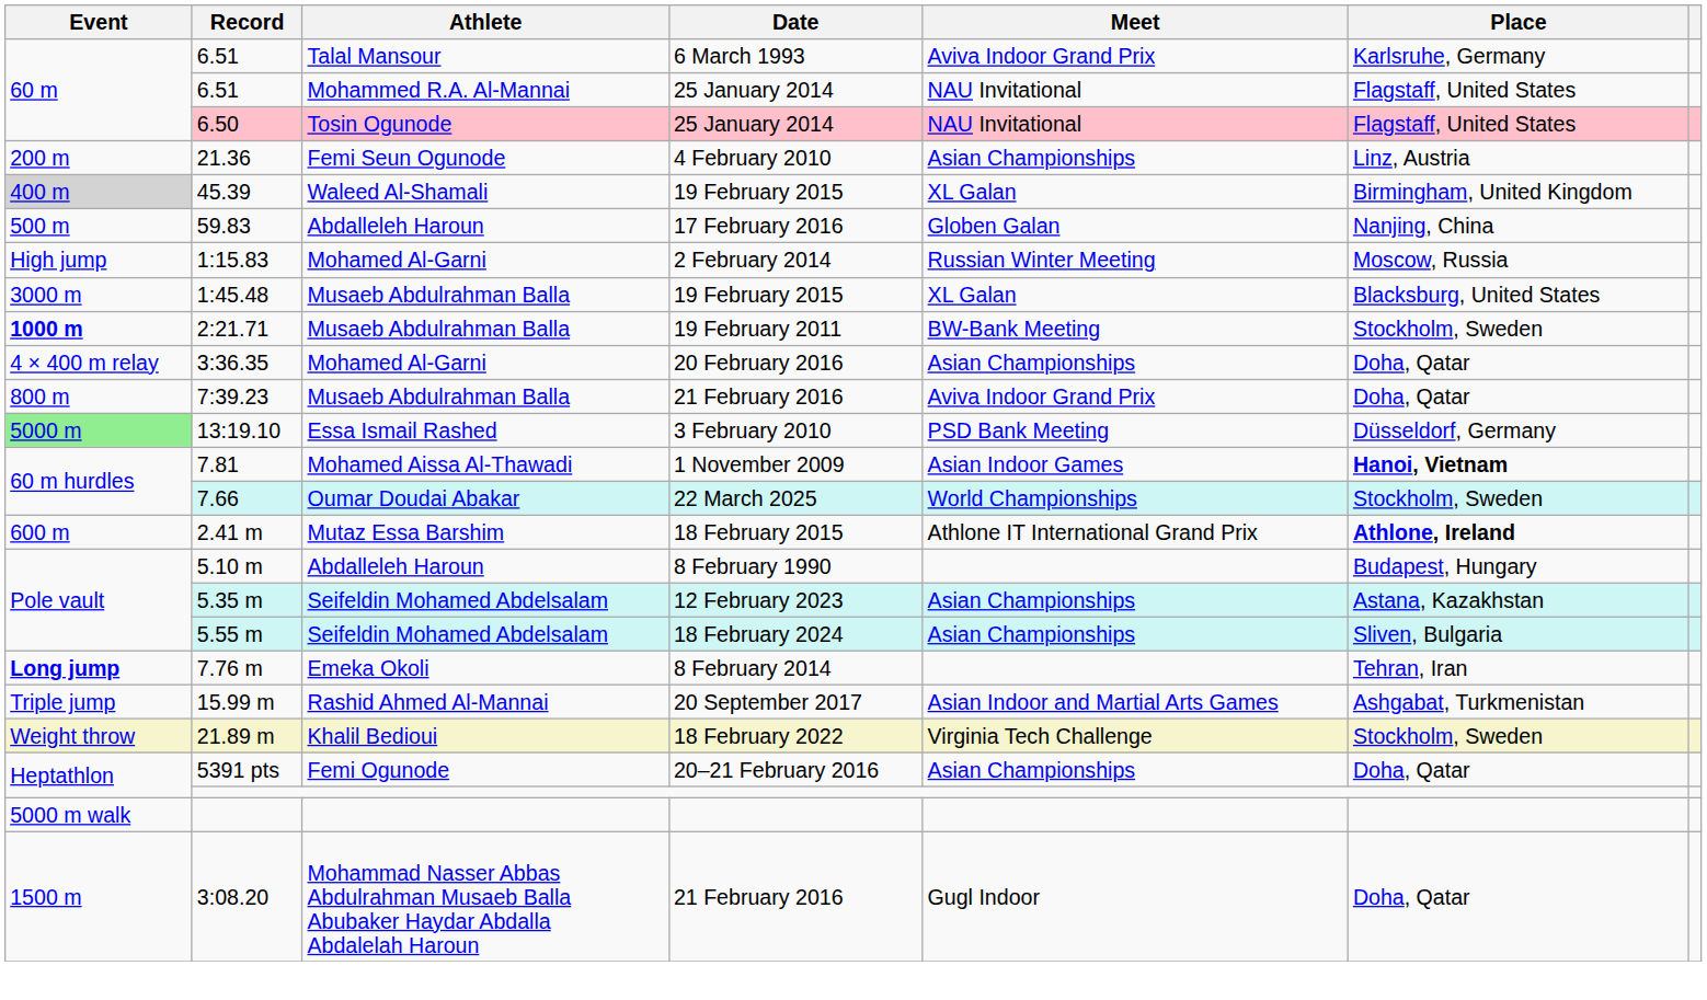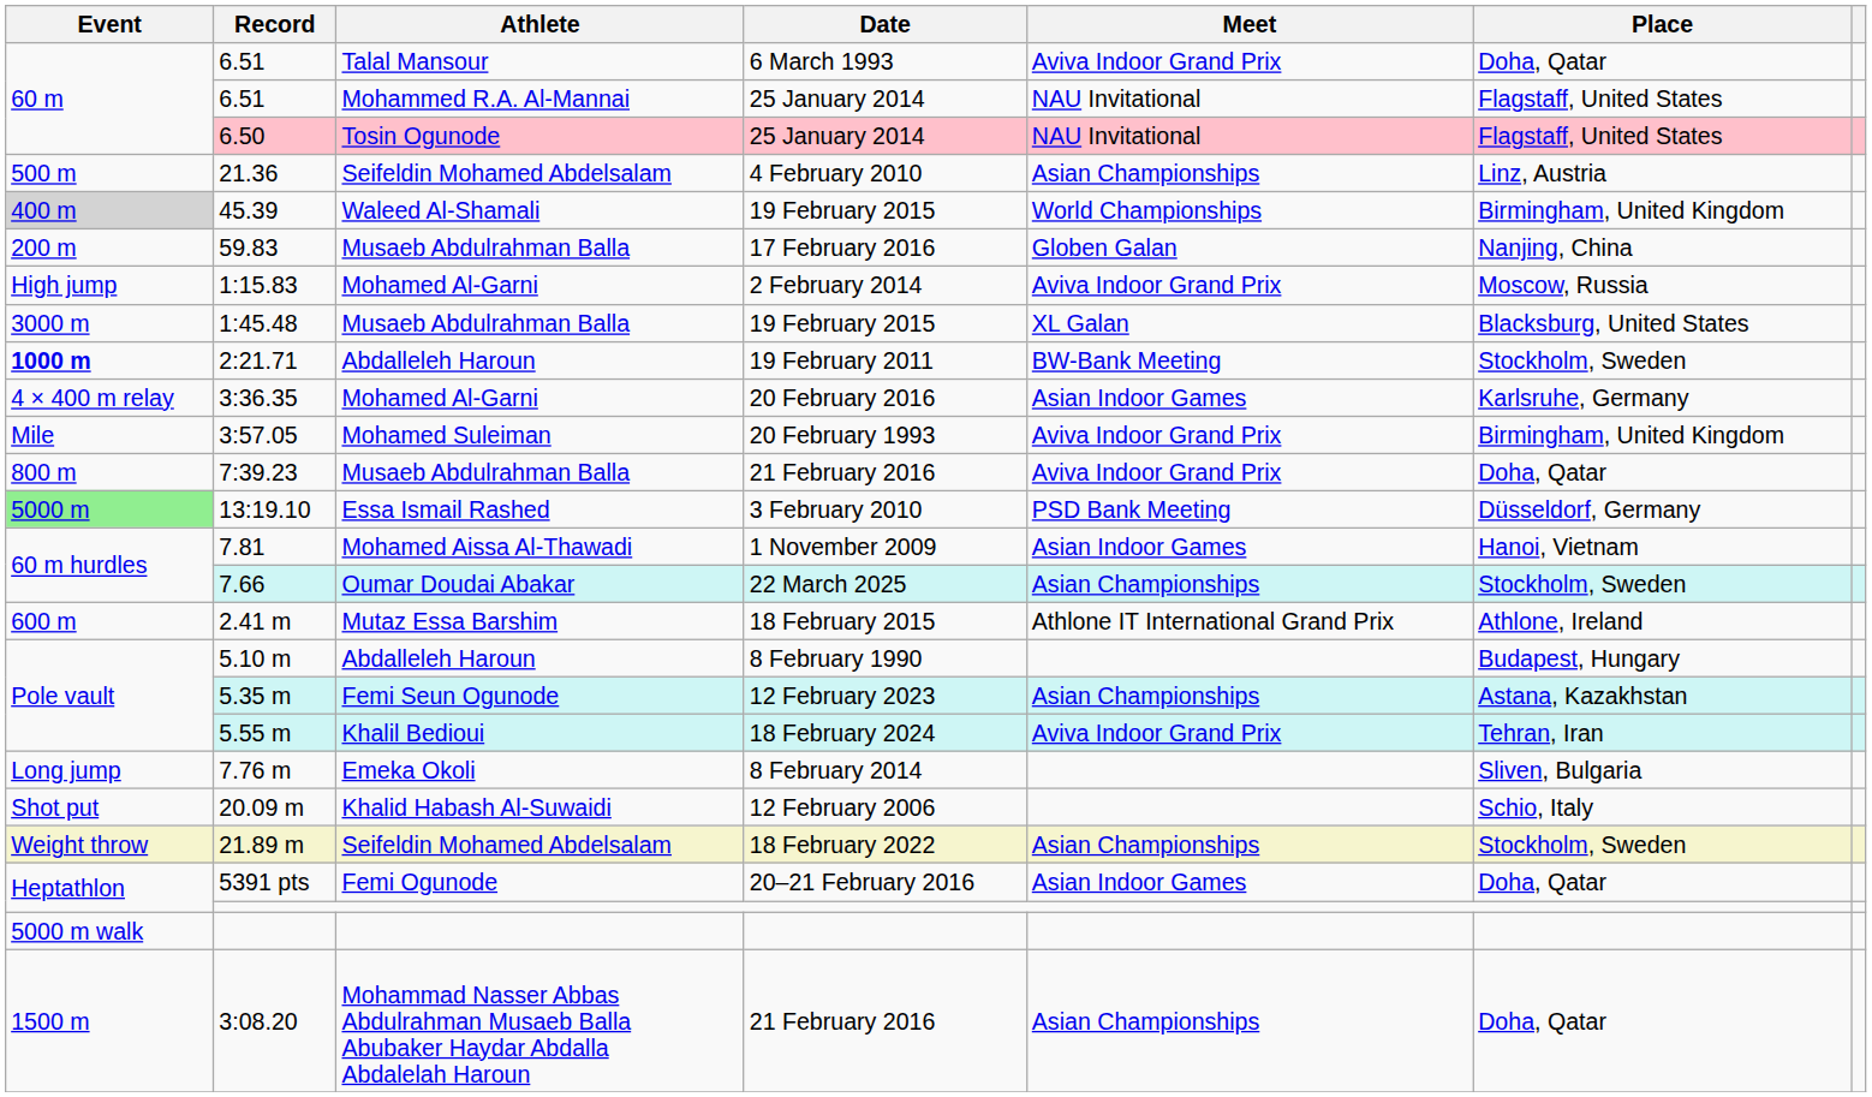6.51 / 6 March 1993 | Place: Karlsruhe, Germany -> Doha, Qatar
21.36 | Event: 200 m -> 500 m
21.36 | Athlete: Femi Seun Ogunode -> Seifeldin Mohamed Abdelsalam
45.39 | Meet: XL Galan -> World Championships
59.83 | Event: 500 m -> 200 m
59.83 | Athlete: Abdalleleh Haroun -> Musaeb Abdulrahman Balla
1:15.83 | Meet: Russian Winter Meeting -> Aviva Indoor Grand Prix
2:21.71 | Athlete: Musaeb Abdulrahman Balla -> Abdalleleh Haroun
3:36.35 | Meet: Asian Championships -> Asian Indoor Games
3:36.35 | Place: Doha, Qatar -> Karlsruhe, Germany
+ row: Mile | 3:57.05 | Mohamed Suleiman | 20 February 1993 | Aviva Indoor Grand Prix | Birmingham, United Kingdom
7.81 | Place: bold -> normal
7.66 | Meet: World Championships -> Asian Championships
2.41 m | Place: bold -> normal
5.35 m | Athlete: Seifeldin Mohamed Abdelsalam -> Femi Seun Ogunode
5.55 m | Athlete: Seifeldin Mohamed Abdelsalam -> Khalil Bedioui
5.55 m | Meet: Asian Championships -> Aviva Indoor Grand Prix
5.55 m | Place: Sliven, Bulgaria -> Tehran, Iran
7.76 m | Event: bold -> normal
7.76 m | Place: Tehran, Iran -> Sliven, Bulgaria
- row: Triple jump | 15.99 m | Rashid Ahmed Al-Mannai | 20 September 2017 | Asian Indoor and Martial Arts Games | Ashgabat, Turkmenistan
+ row: Shot put | 20.09 m | Khalid Habash Al-Suwaidi | 12 February 2006 | Schio, Italy
21.89 m | Athlete: Khalil Bedioui -> Seifeldin Mohamed Abdelsalam
21.89 m | Meet: Virginia Tech Challenge -> Asian Championships
5391 pts | Meet: Asian Championships -> Asian Indoor Games
3:08.20 | Meet: Gugl Indoor -> Asian Championships
